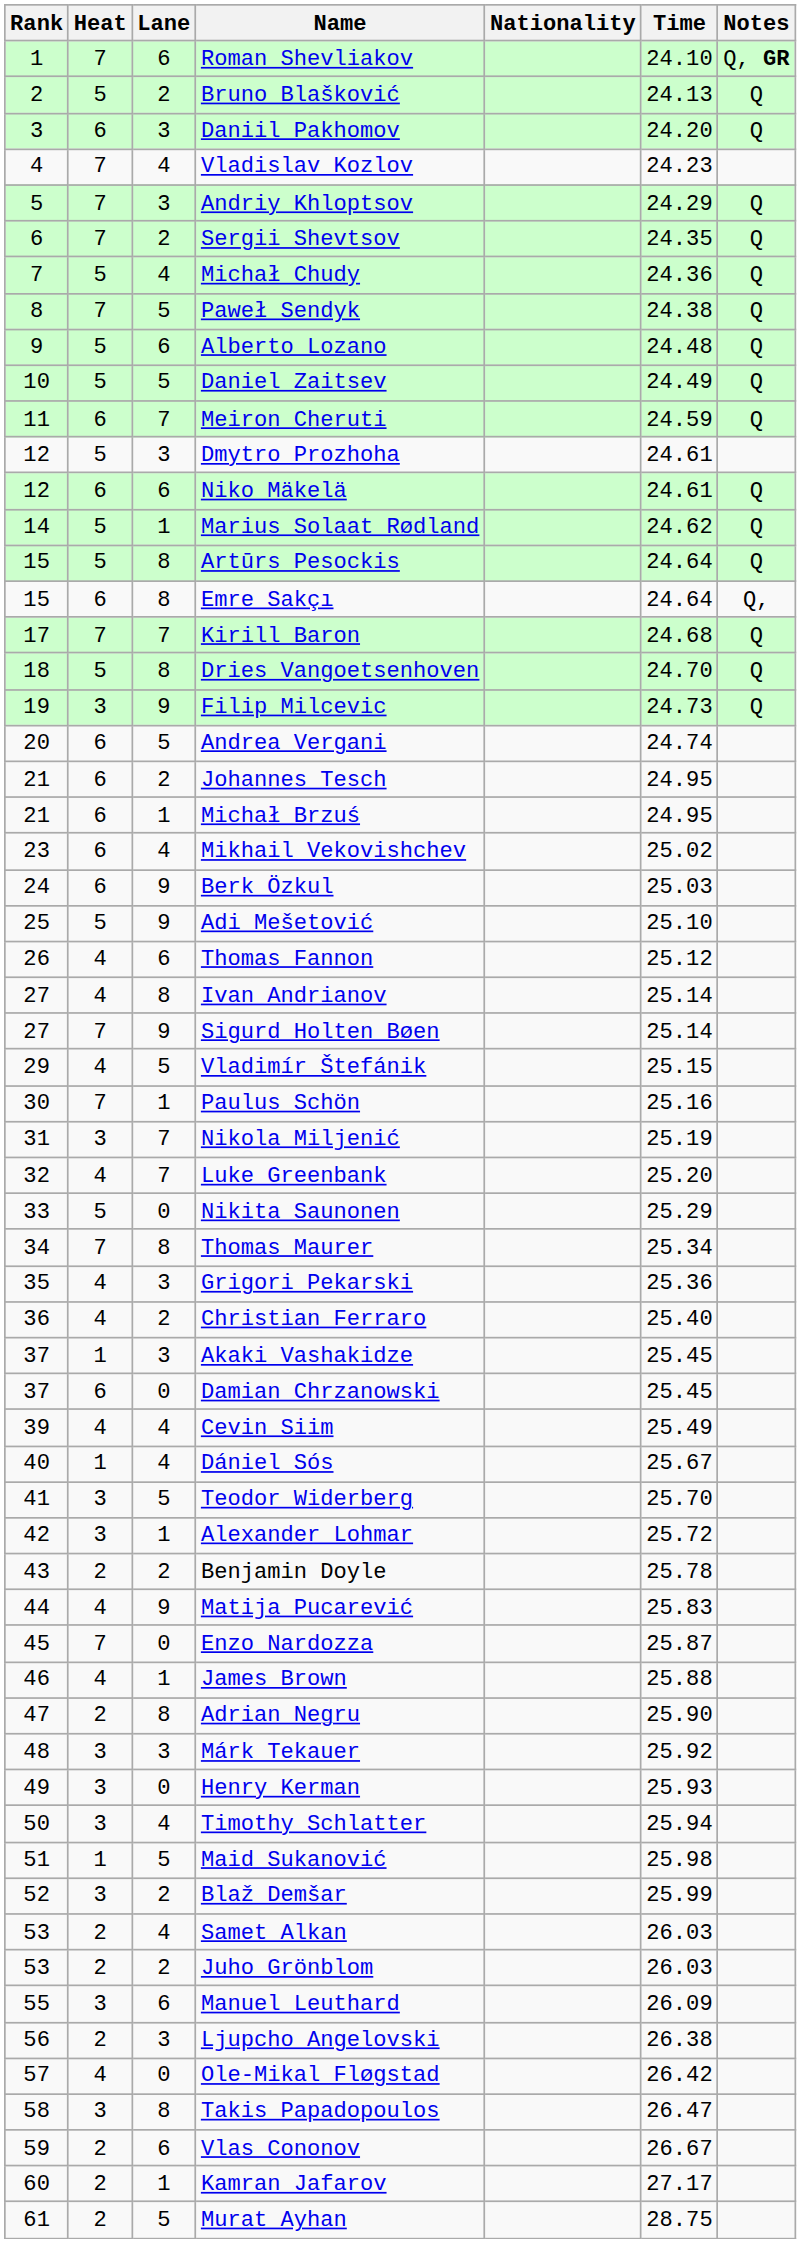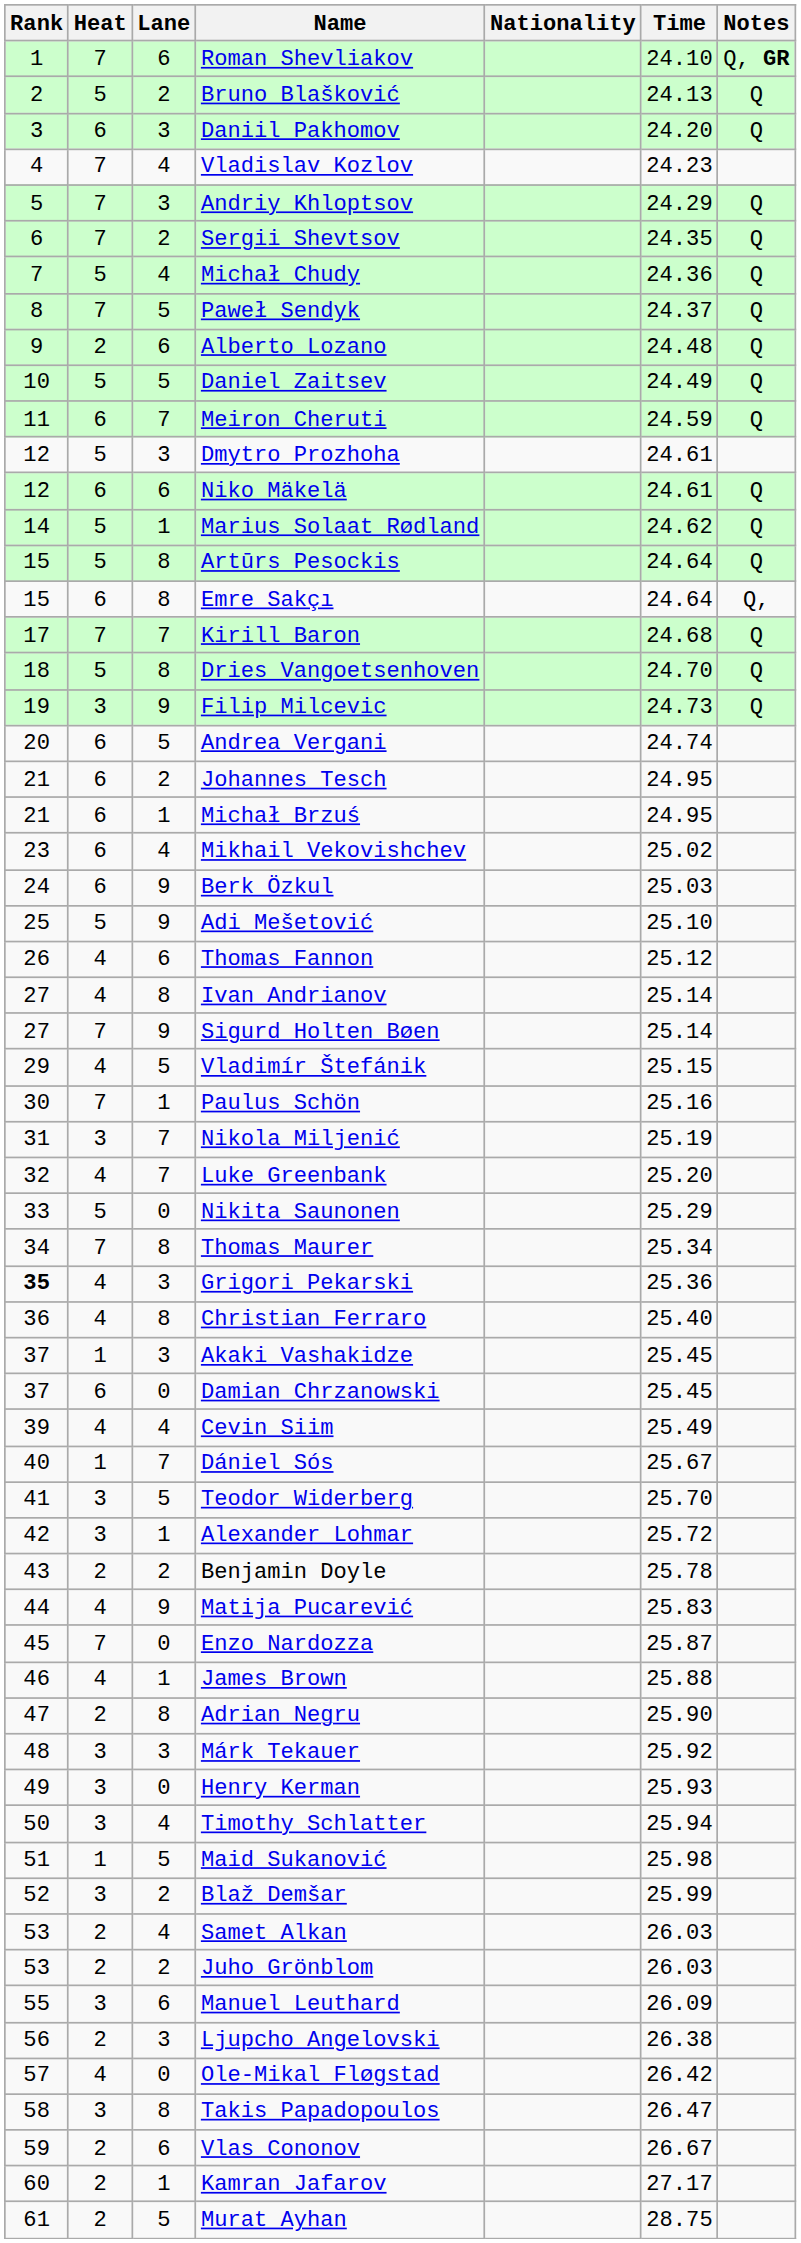Paweł Sendyk | Time: 24.38 -> 24.37
Alberto Lozano | Heat: 5 -> 2
Grigori Pekarski | Rank: normal -> bold
Christian Ferraro | Lane: 2 -> 8
Dániel Sós | Lane: 4 -> 7
